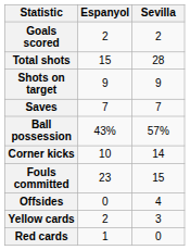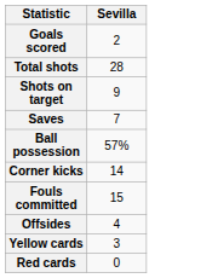- column: Espanyol | 2 | 15 | 9 | 7 | 43% | 10 | 23 | 0 | 2 | 1
